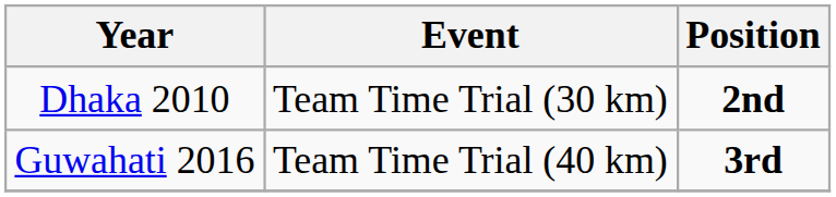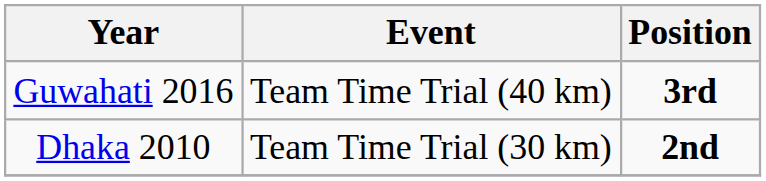rows swapped: Dhaka 2010 <-> Guwahati 2016
